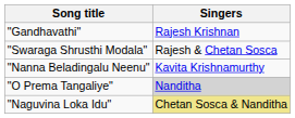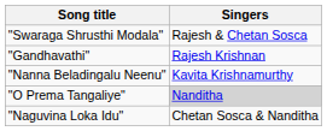rows swapped: "Gandhavathi" <-> "Swaraga Shrusthi Modala"
"Naguvina Loka Idu" | Singers: khaki background -> no background
